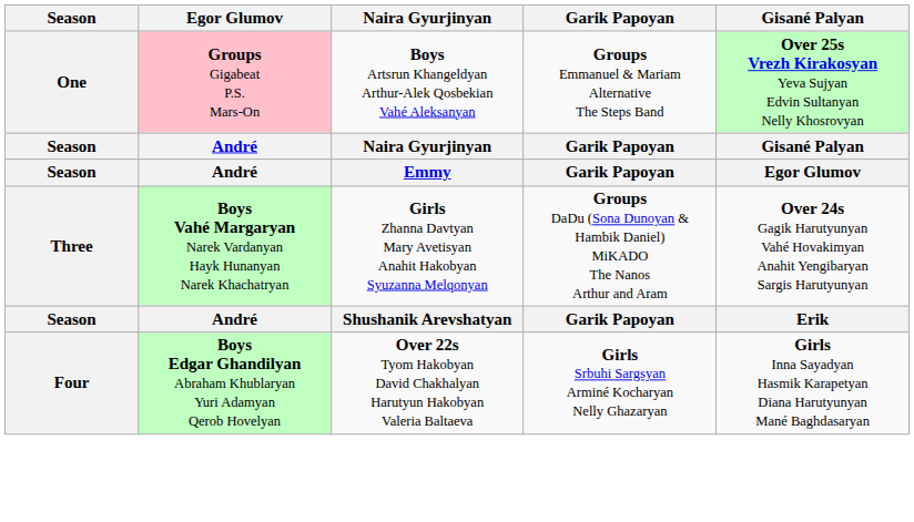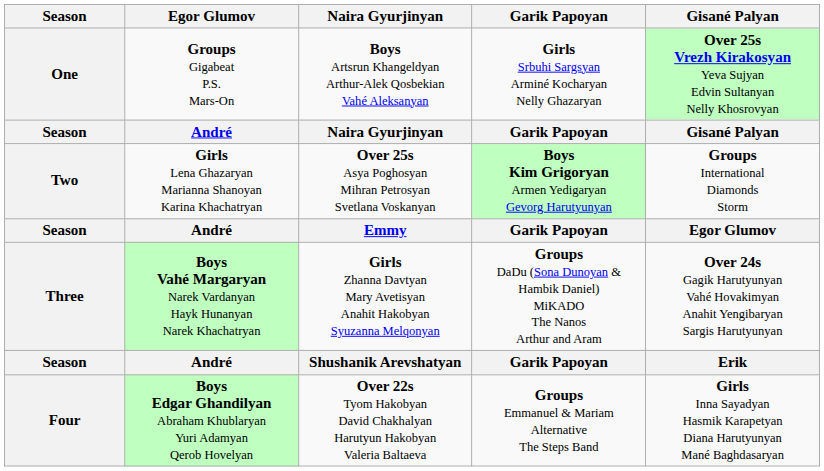One | Egor Glumov: pink background -> no background
One | Garik Papoyan: Groups Emmanuel & Mariam Alternative The Steps Band -> Girls Srbuhi Sargsyan Arminé Kocharyan Nelly Ghazaryan
+ row: Two | Girls Lena Ghazaryan Marianna Shanoyan Karina Khachatryan | Over 25s Asya Poghosyan Mihran Petrosyan Svetlana Voskanyan | Boys Kim Grigoryan Armen Yedigaryan Gevorg Harutyunyan | Groups International Diamonds Storm
Four | Garik Papoyan: Girls Srbuhi Sargsyan Arminé Kocharyan Nelly Ghazaryan -> Groups Emmanuel & Mariam Alternative The Steps Band
